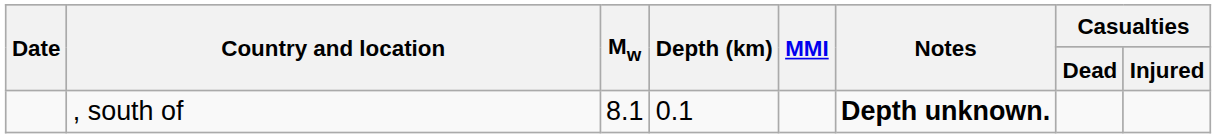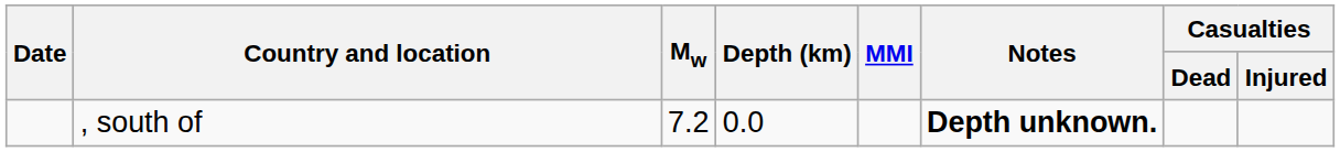, south of | Mw: 8.1 -> 7.2
, south of | Depth (km): 0.1 -> 0.0
